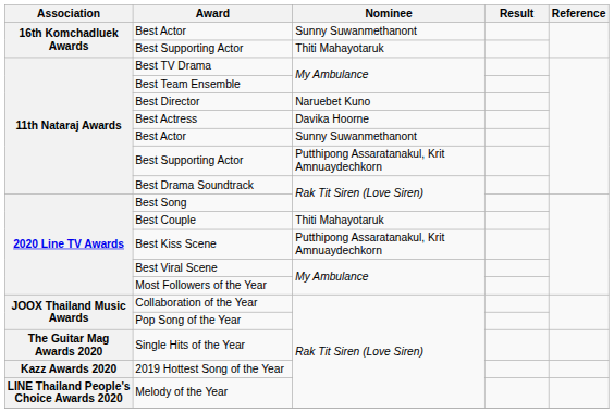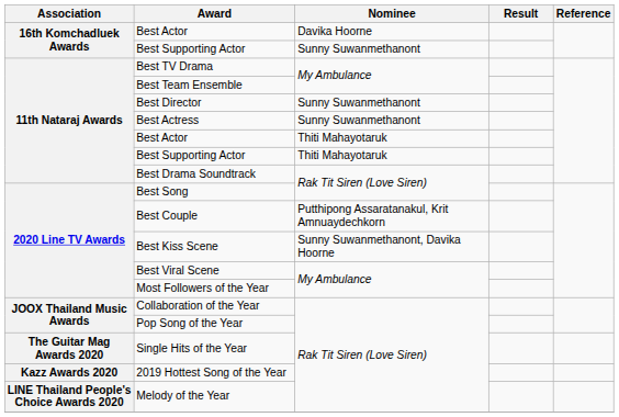16th Komchadluek Awards / Best Actor | Nominee: Sunny Suwanmethanont -> Davika Hoorne
16th Komchadluek Awards / Best Supporting Actor | Nominee: Thiti Mahayotaruk -> Sunny Suwanmethanont
Best Director | Nominee: Naruebet Kuno -> Sunny Suwanmethanont
Best Actress | Nominee: Davika Hoorne -> Sunny Suwanmethanont
11th Nataraj Awards / Best Actor | Nominee: Sunny Suwanmethanont -> Thiti Mahayotaruk
11th Nataraj Awards / Best Supporting Actor | Nominee: Putthipong Assaratanakul, Krit Amnuaydechkorn -> Thiti Mahayotaruk
Best Couple | Nominee: Thiti Mahayotaruk -> Putthipong Assaratanakul, Krit Amnuaydechkorn
Best Kiss Scene | Nominee: Putthipong Assaratanakul, Krit Amnuaydechkorn -> Sunny Suwanmethanont, Davika Hoorne
